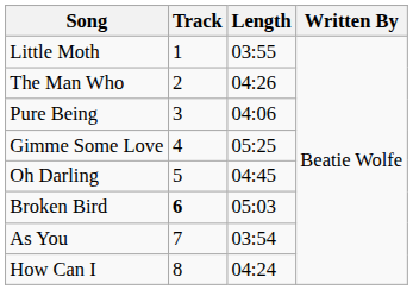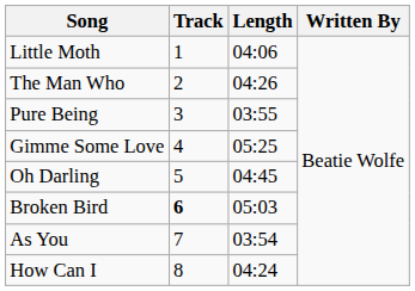Little Moth | Length: 03:55 -> 04:06
Pure Being | Length: 04:06 -> 03:55
